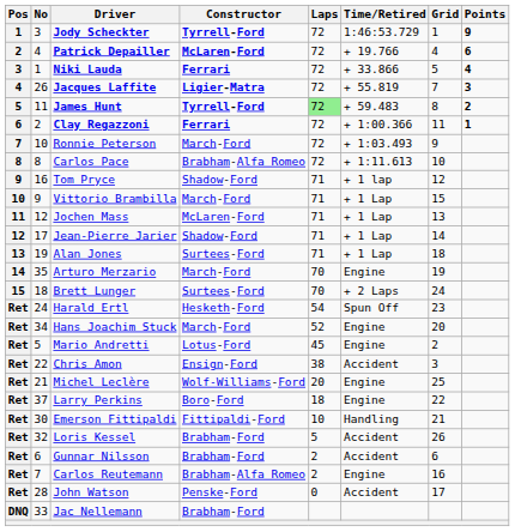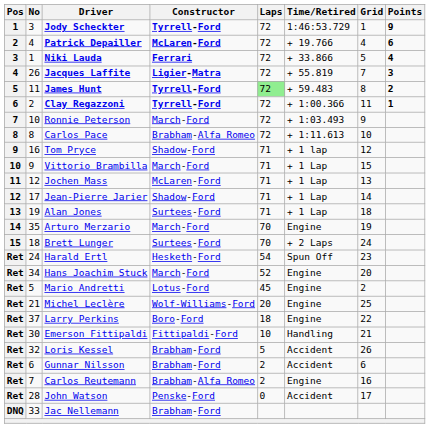Clay Regazzoni | Constructor: Ferrari -> Tyrrell-Ford
- row: Ret | 22 | Chris Amon | Ensign-Ford | 38 | Accident | 3
